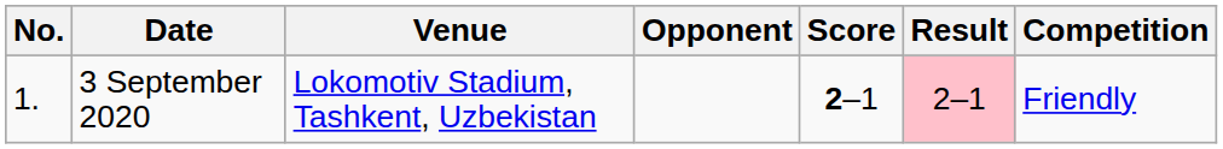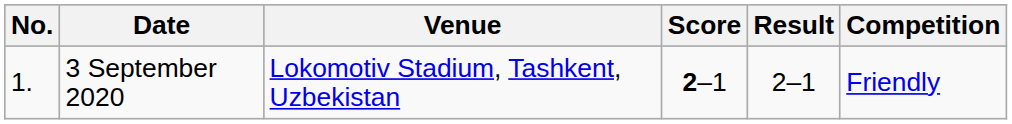- column: Opponent
3 September 2020 | Result: pink background -> no background
